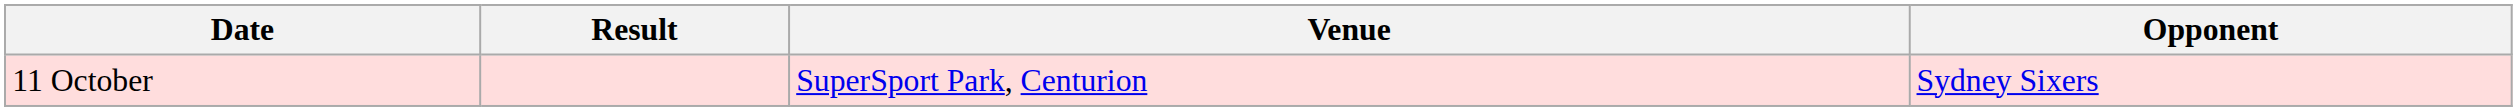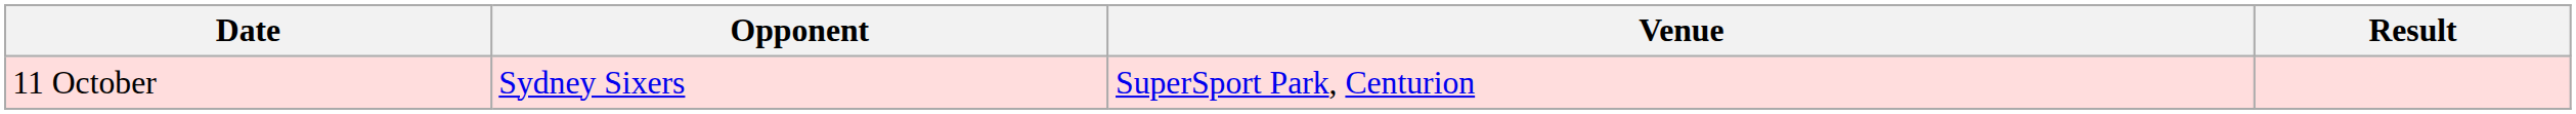columns swapped: Opponent <-> Result
